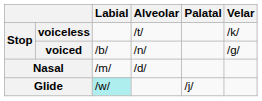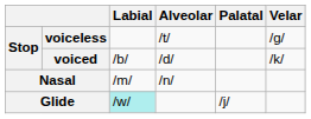voiceless | Velar: /k/ -> /g/
voiced | Alveolar: /n/ -> /d/
voiced | Velar: /g/ -> /k/
Nasal | Alveolar: /d/ -> /n/
